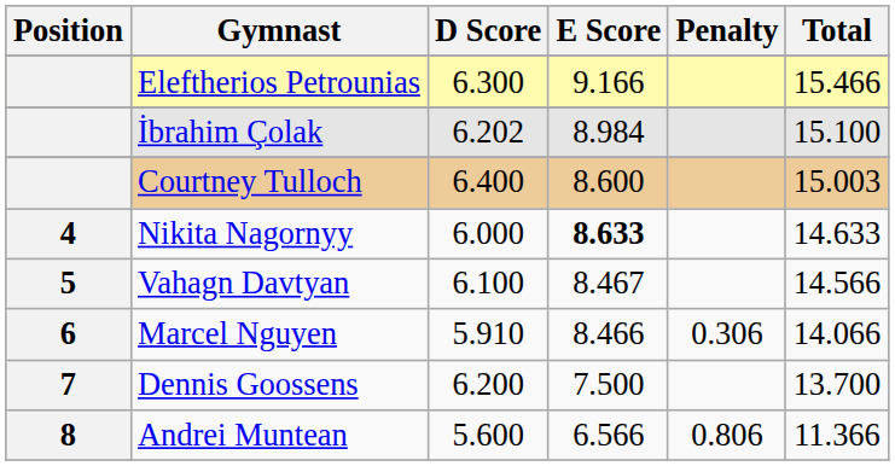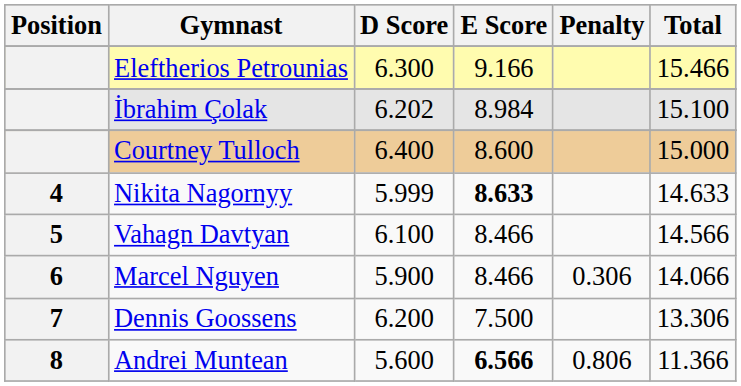Courtney Tulloch | Total: 15.003 -> 15.000
Nikita Nagornyy | D Score: 6.000 -> 5.999
Vahagn Davtyan | E Score: 8.467 -> 8.466
Marcel Nguyen | D Score: 5.910 -> 5.900
Dennis Goossens | Total: 13.700 -> 13.306
Andrei Muntean | E Score: normal -> bold
